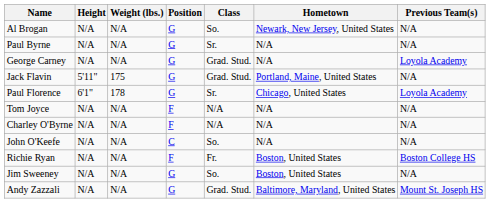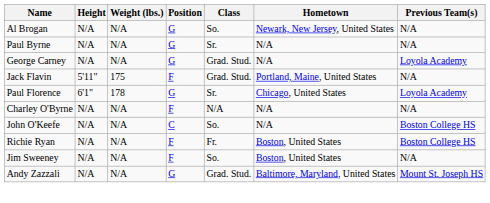Jack Flavin | Position: G -> F
- row: Tom Joyce | N/A | N/A | F | N/A | N/A | N/A
John O'Keefe | Previous Team(s): N/A -> Boston College HS
Jim Sweeney | Position: G -> F
